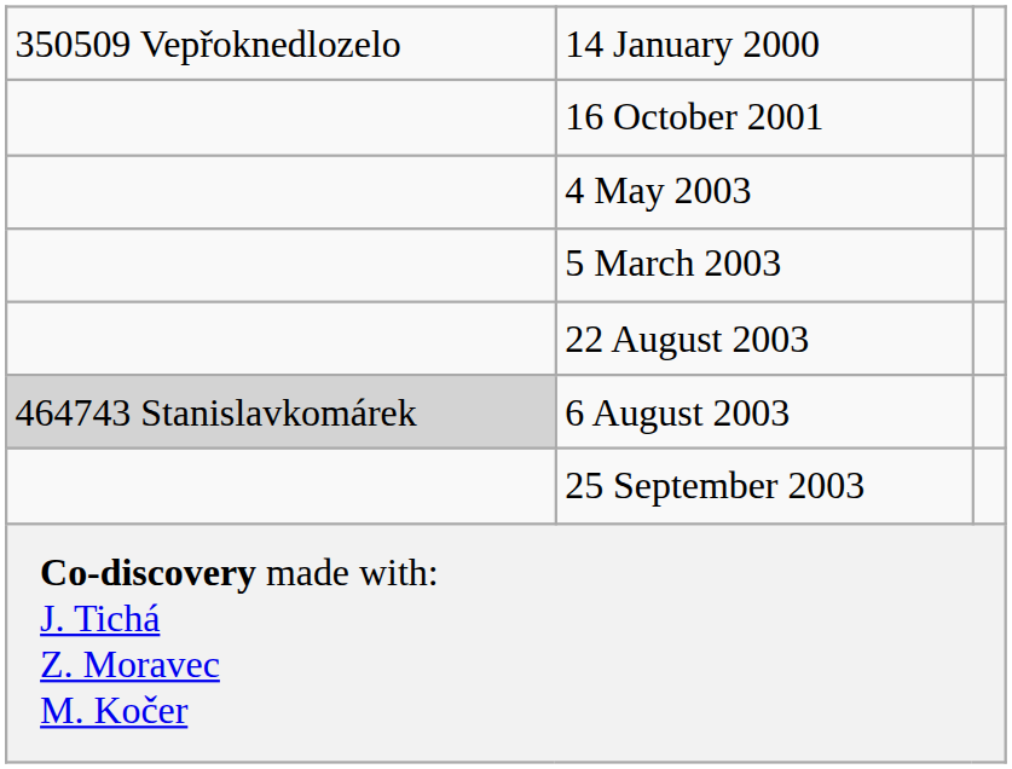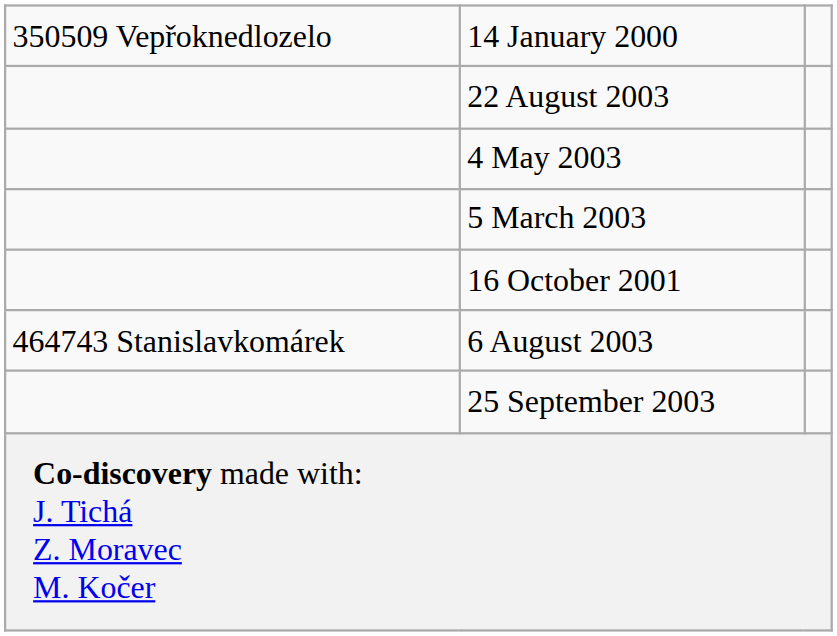rows swapped: 22 August 2003 <-> 16 October 2001
6 August 2003 | column 1: lightgrey background -> no background
